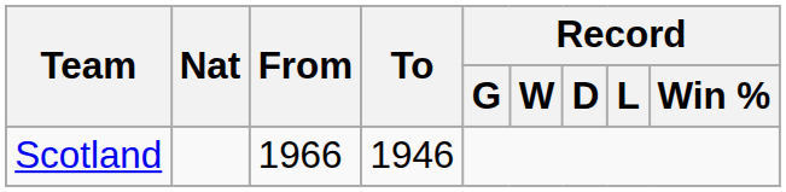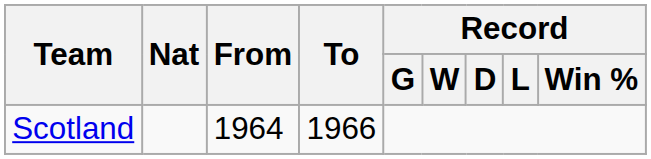Scotland | From: 1966 -> 1964
Scotland | To: 1946 -> 1966
